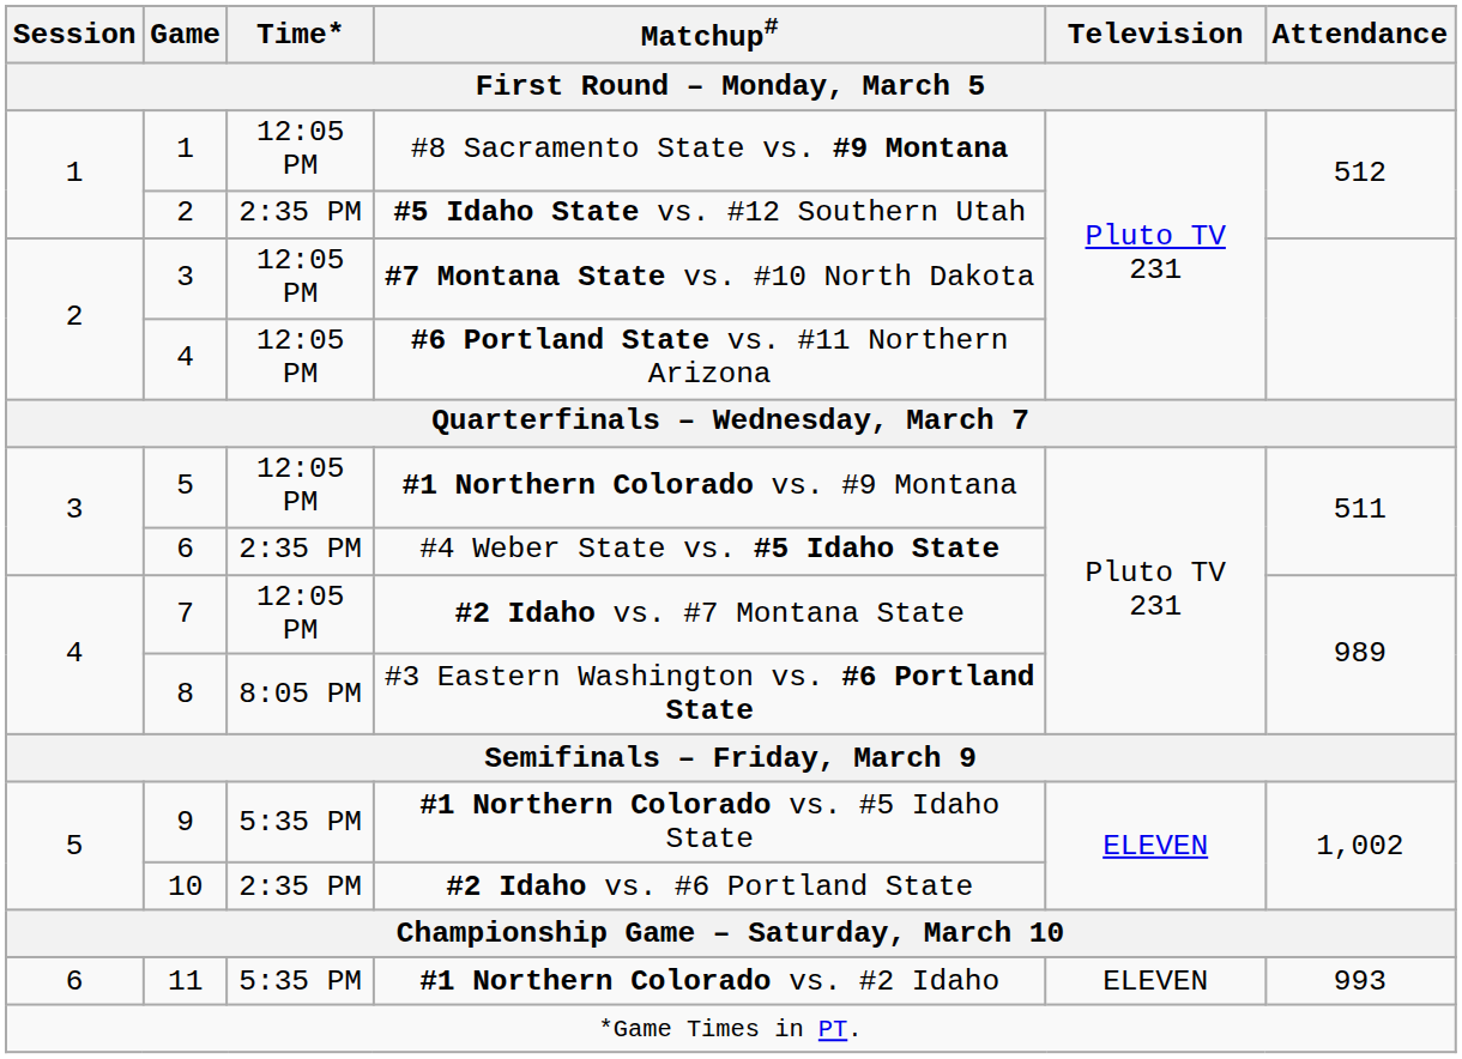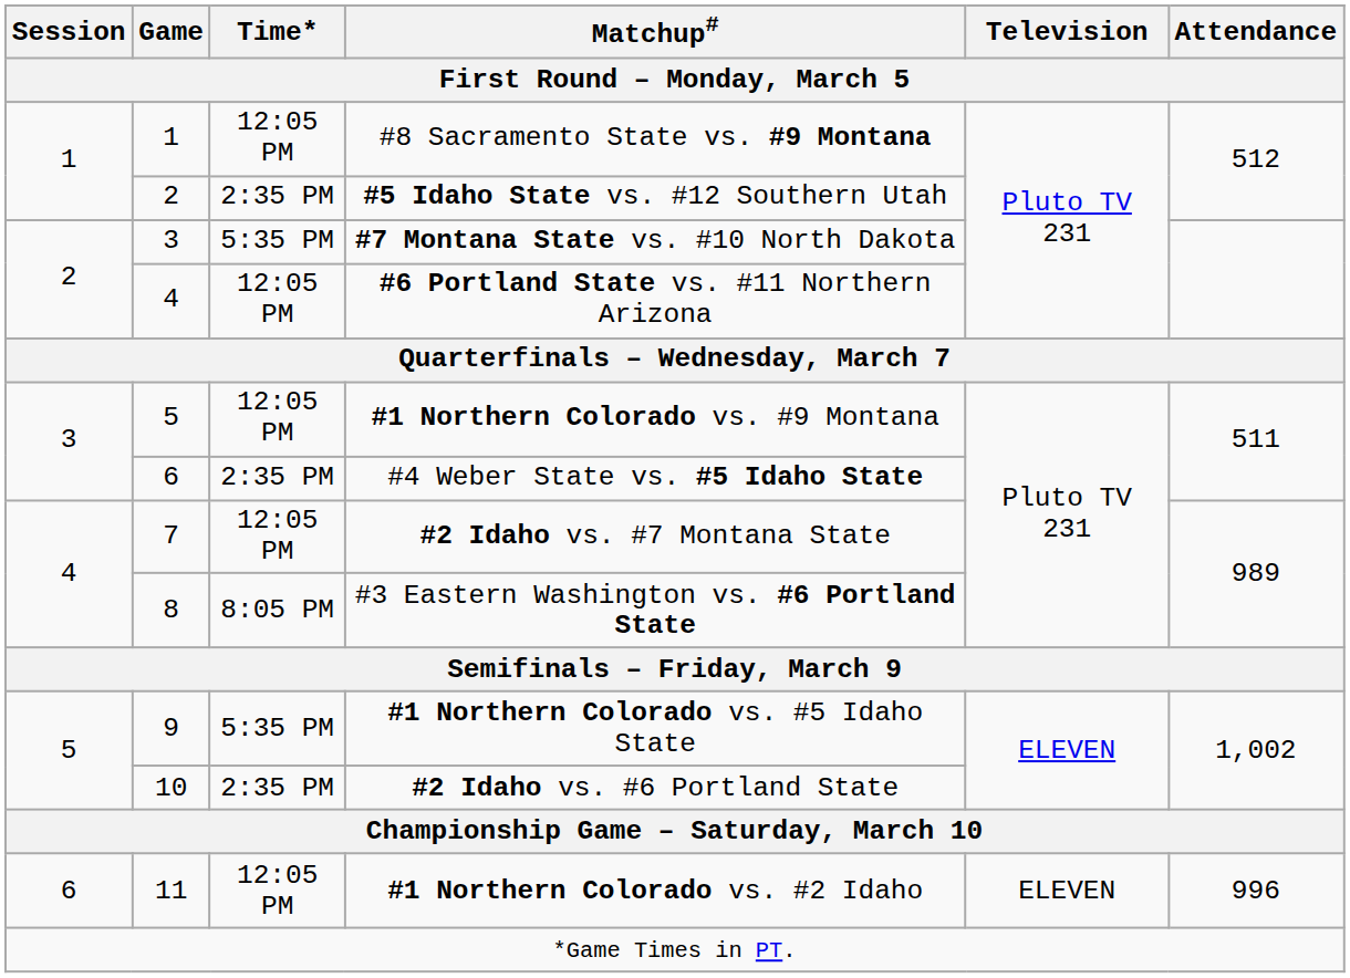#7 Montana State vs. #10 North Dakota | Time*: 12:05 PM -> 5:35 PM
#1 Northern Colorado vs. #2 Idaho | Time*: 5:35 PM -> 12:05 PM
#1 Northern Colorado vs. #2 Idaho | Attendance: 993 -> 996
